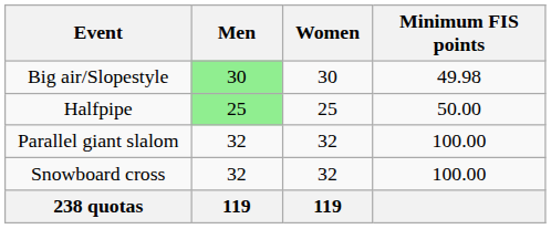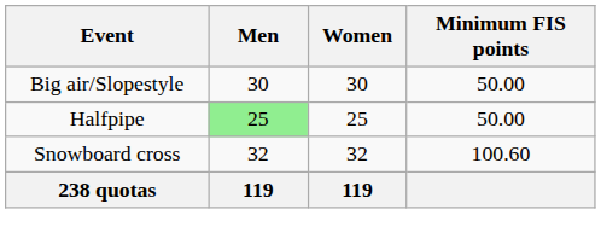Big air/Slopestyle | Men: lightgreen background -> no background
Big air/Slopestyle | Minimum FIS points: 49.98 -> 50.00
- row: Parallel giant slalom | 32 | 32 | 100.00
Snowboard cross | Minimum FIS points: 100.00 -> 100.60
